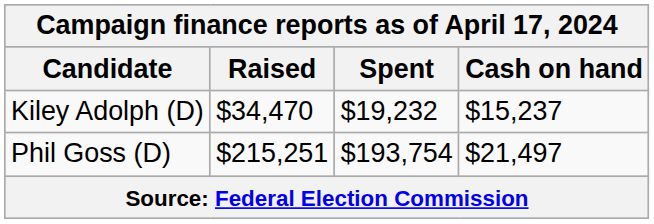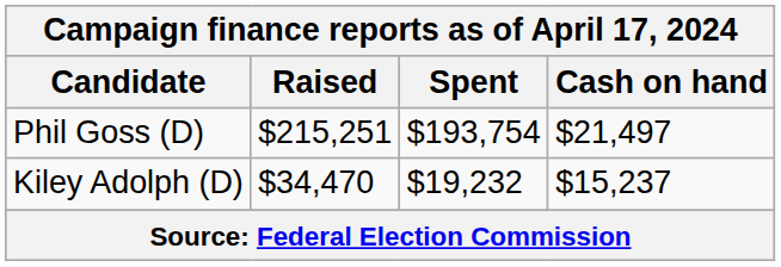rows swapped: Kiley Adolph (D) <-> Phil Goss (D)
